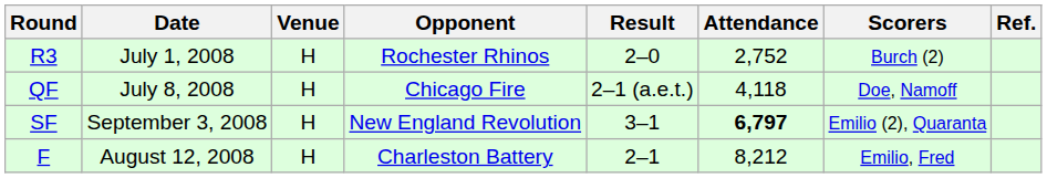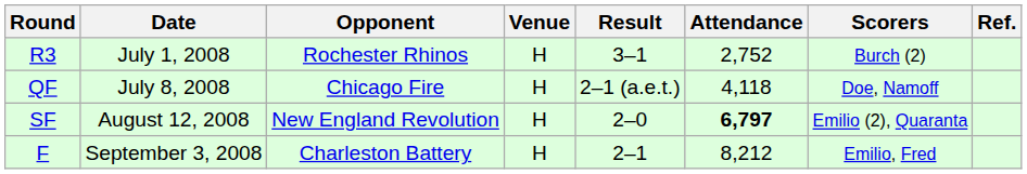columns swapped: Opponent <-> Venue
R3 | Result: 2–0 -> 3–1
SF | Date: September 3, 2008 -> August 12, 2008
SF | Result: 3–1 -> 2–0
F | Date: August 12, 2008 -> September 3, 2008
